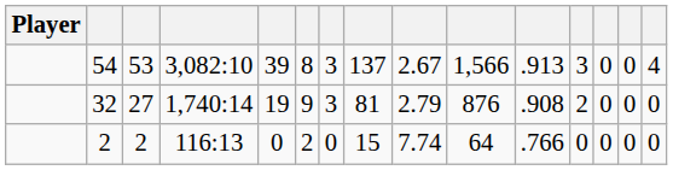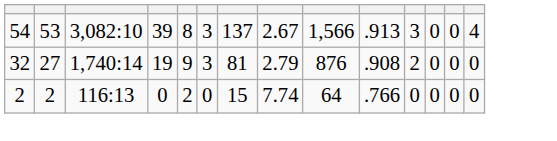- column: Player
